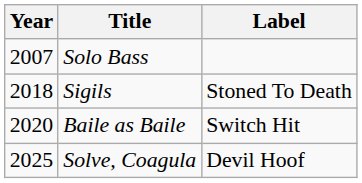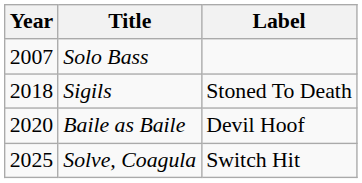Baile as Baile | Label: Switch Hit -> Devil Hoof
Solve, Coagula | Label: Devil Hoof -> Switch Hit
